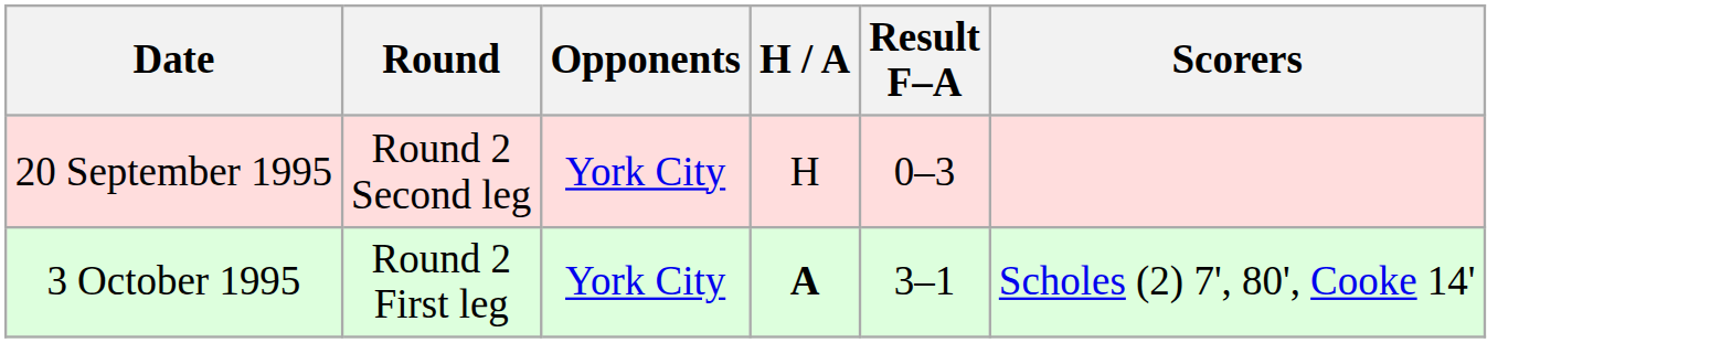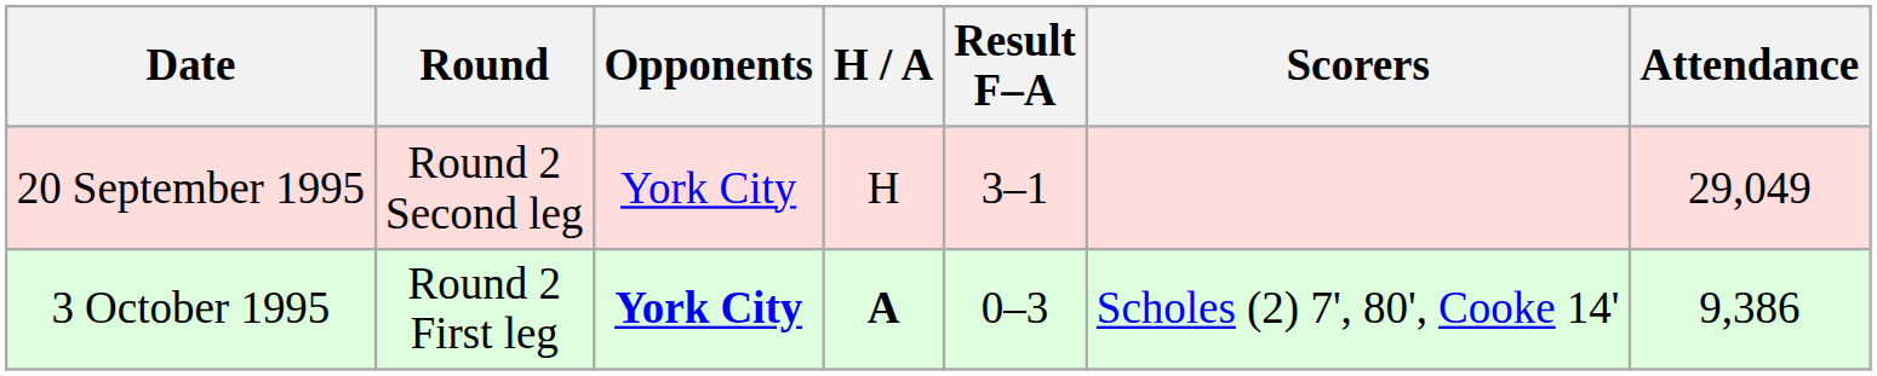+ column: Attendance | 29,049 | 9,386
20 September 1995 | Result F–A: 0–3 -> 3–1
3 October 1995 | Opponents: normal -> bold
3 October 1995 | Result F–A: 3–1 -> 0–3
